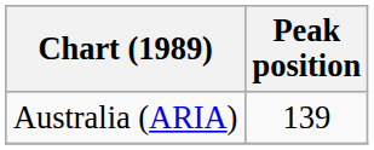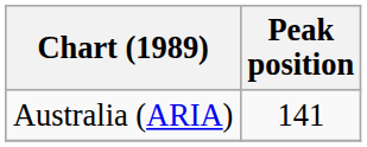Australia (ARIA) | Peak position: 139 -> 141
